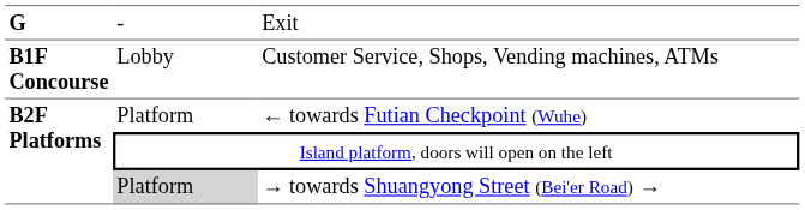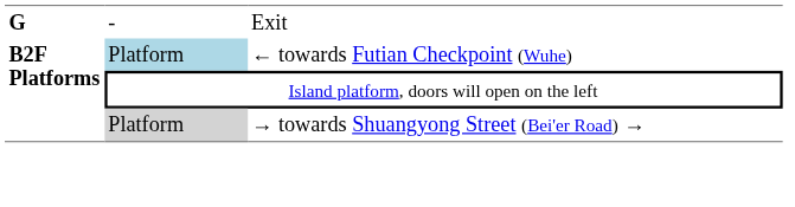- row: B1F Concourse | Lobby | Customer Service, Shops, Vending machines, ATMs
← towards Futian Checkpoint (Wuhe) | column 2: no background -> lightblue background
